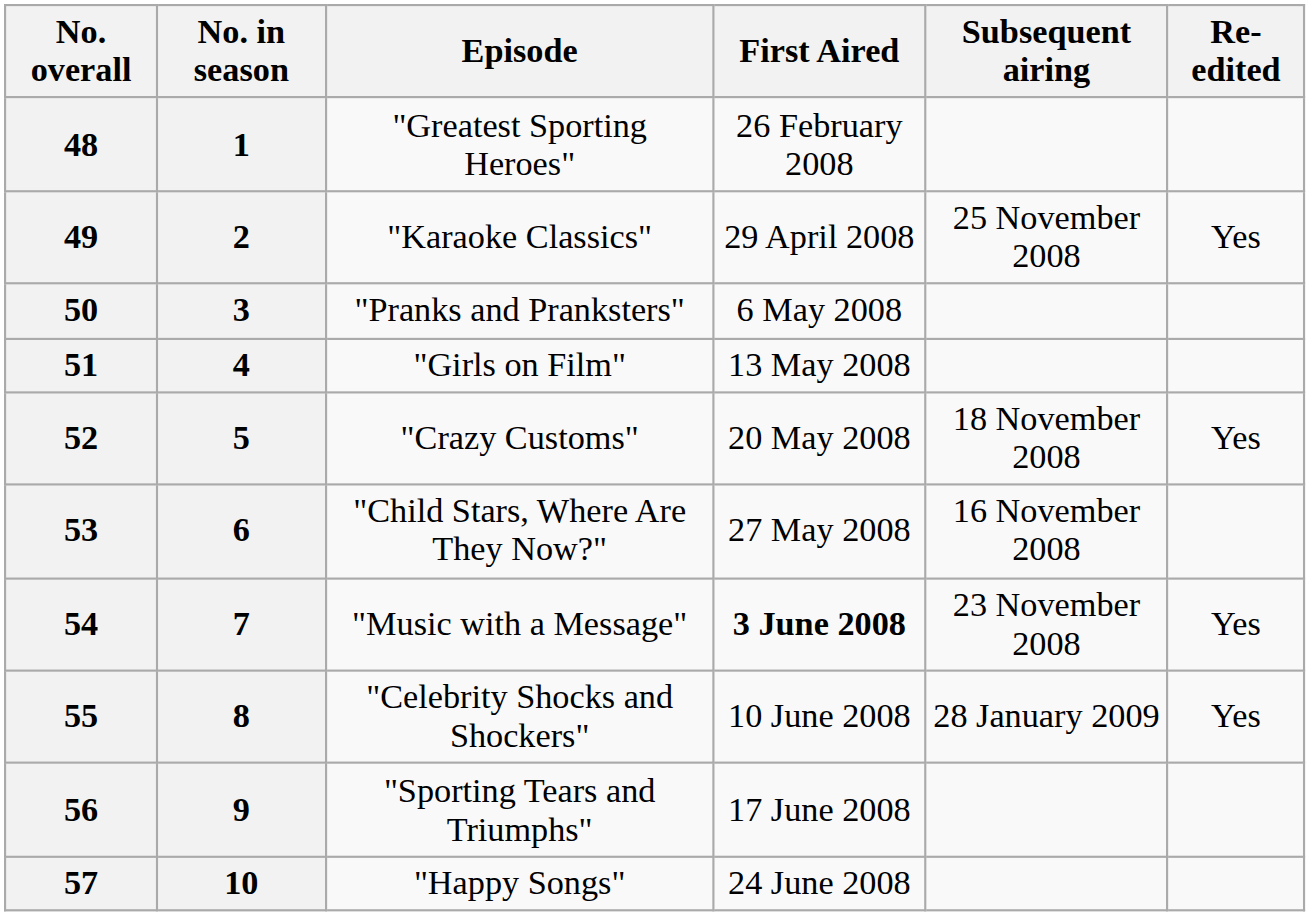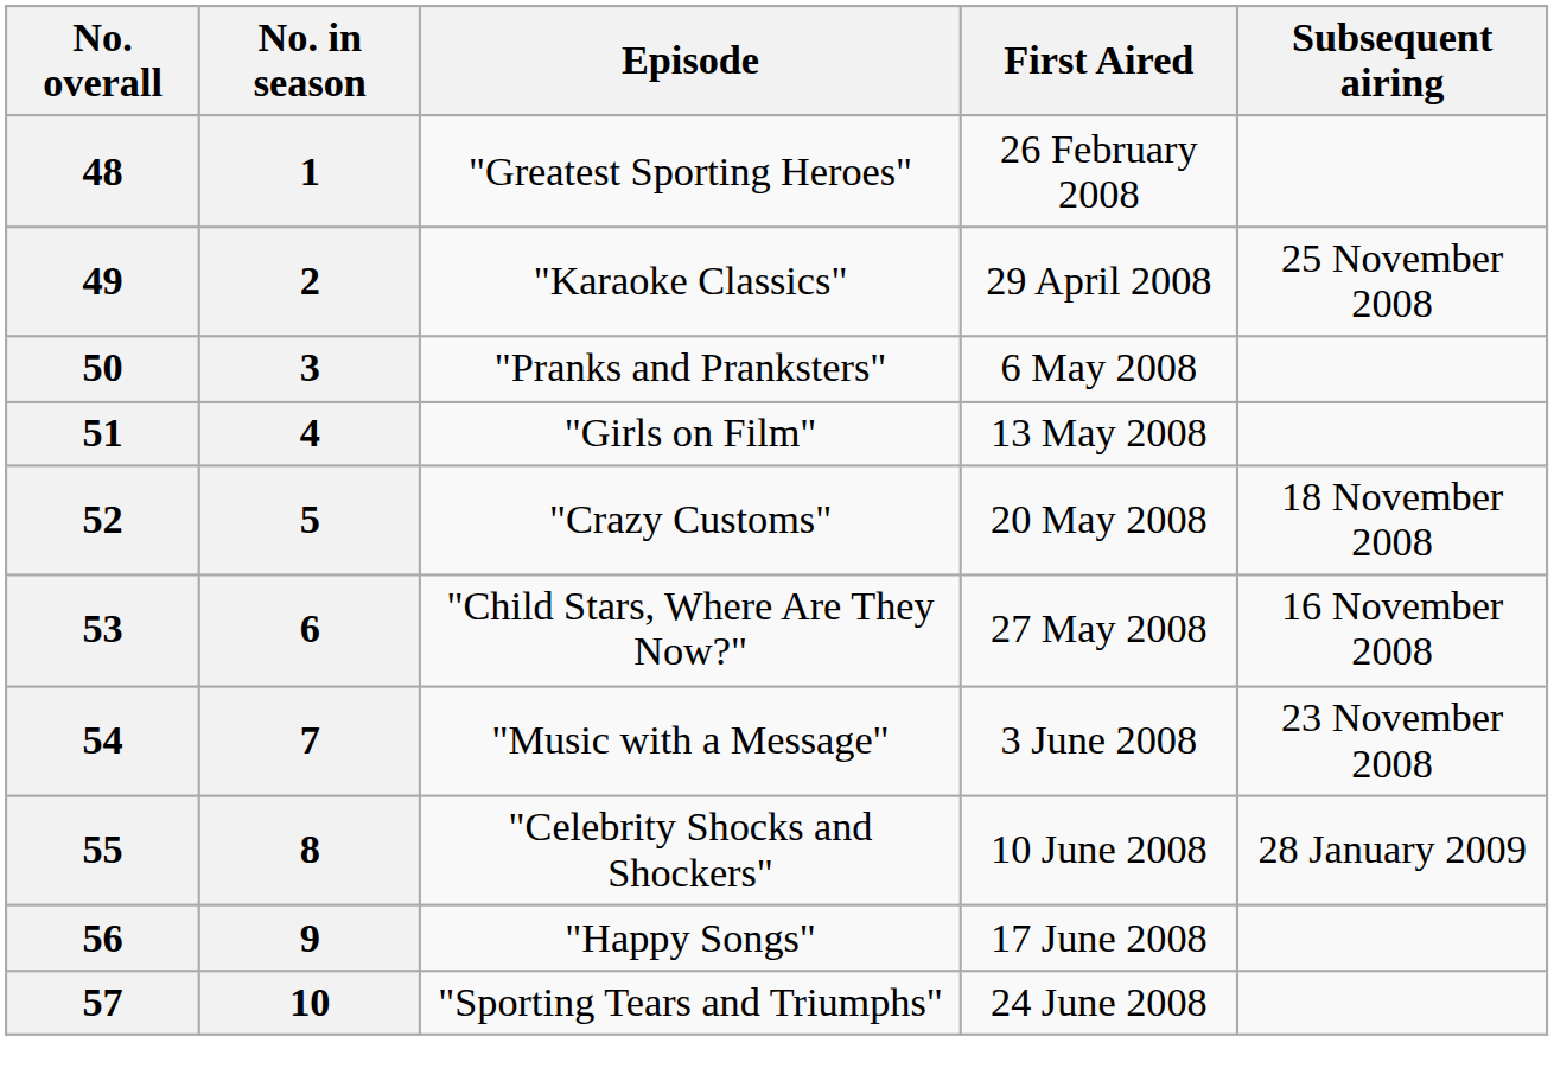- column: Re-edited | Yes | Yes | Yes | Yes
54 | First Aired: bold -> normal
56 | Episode: "Sporting Tears and Triumphs" -> "Happy Songs"
57 | Episode: "Happy Songs" -> "Sporting Tears and Triumphs"
